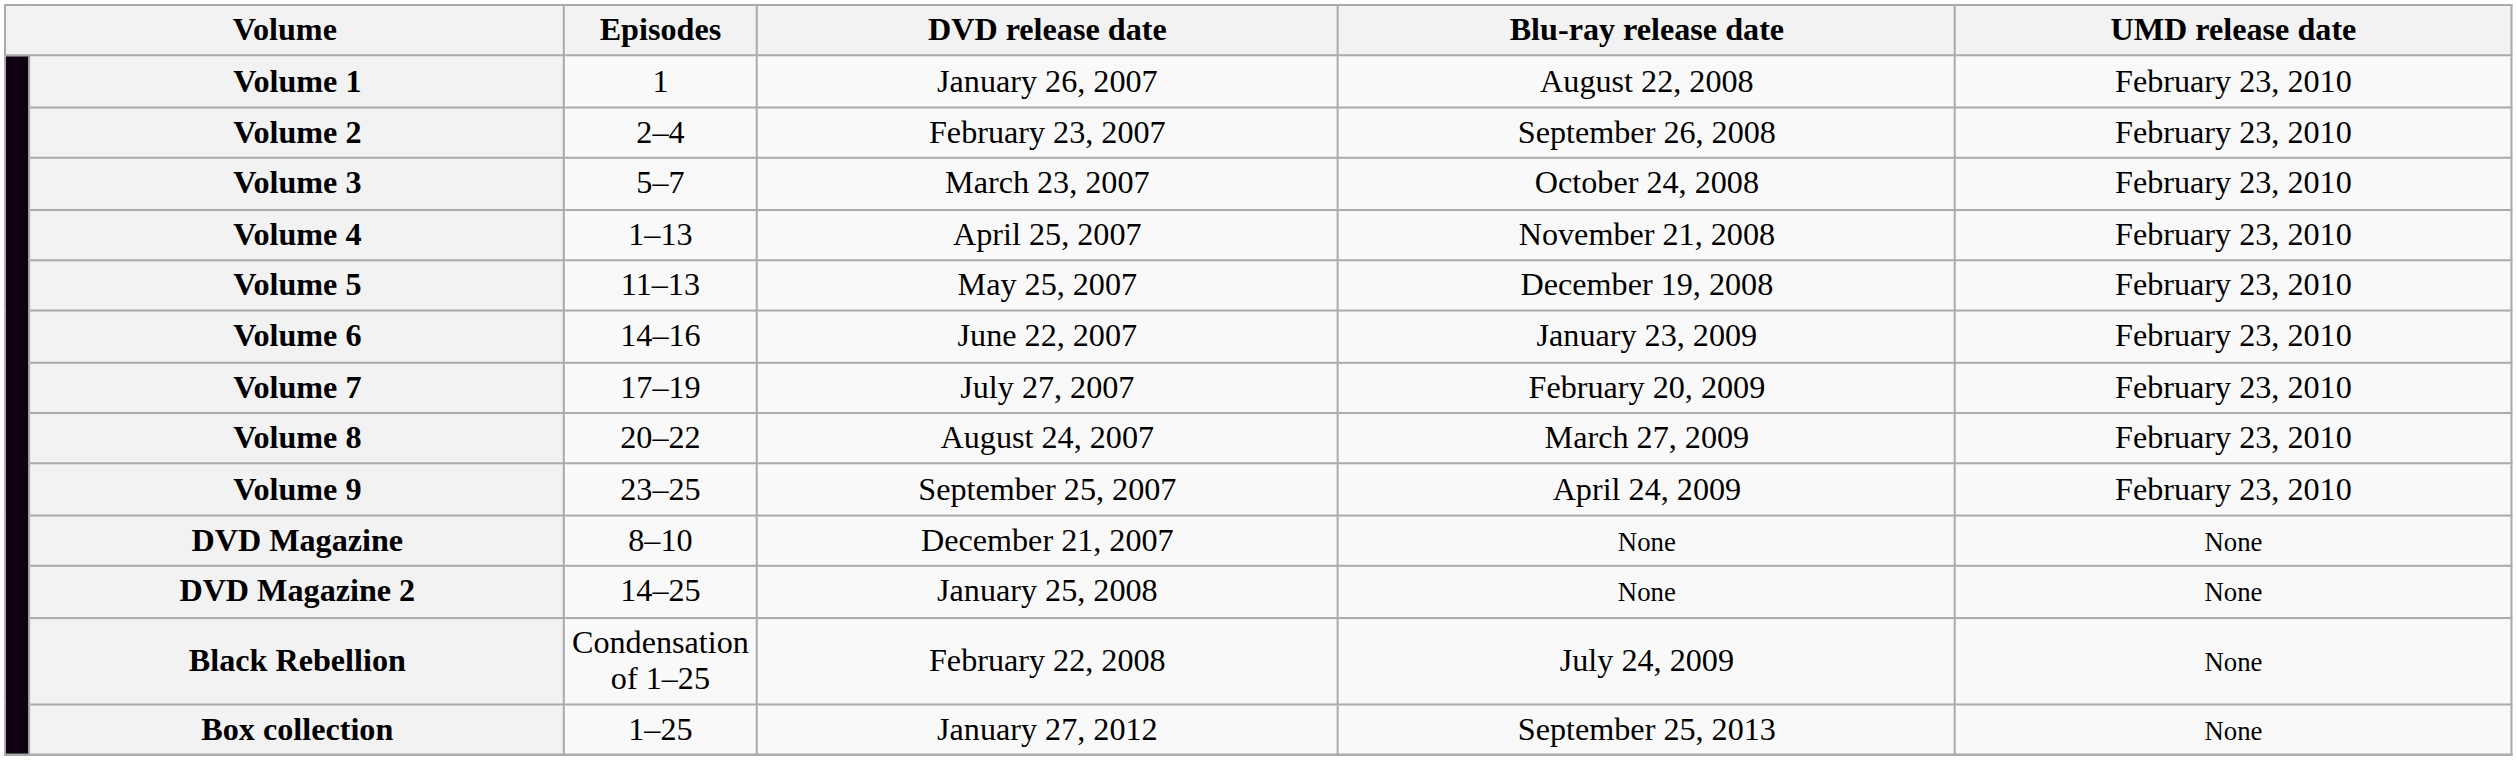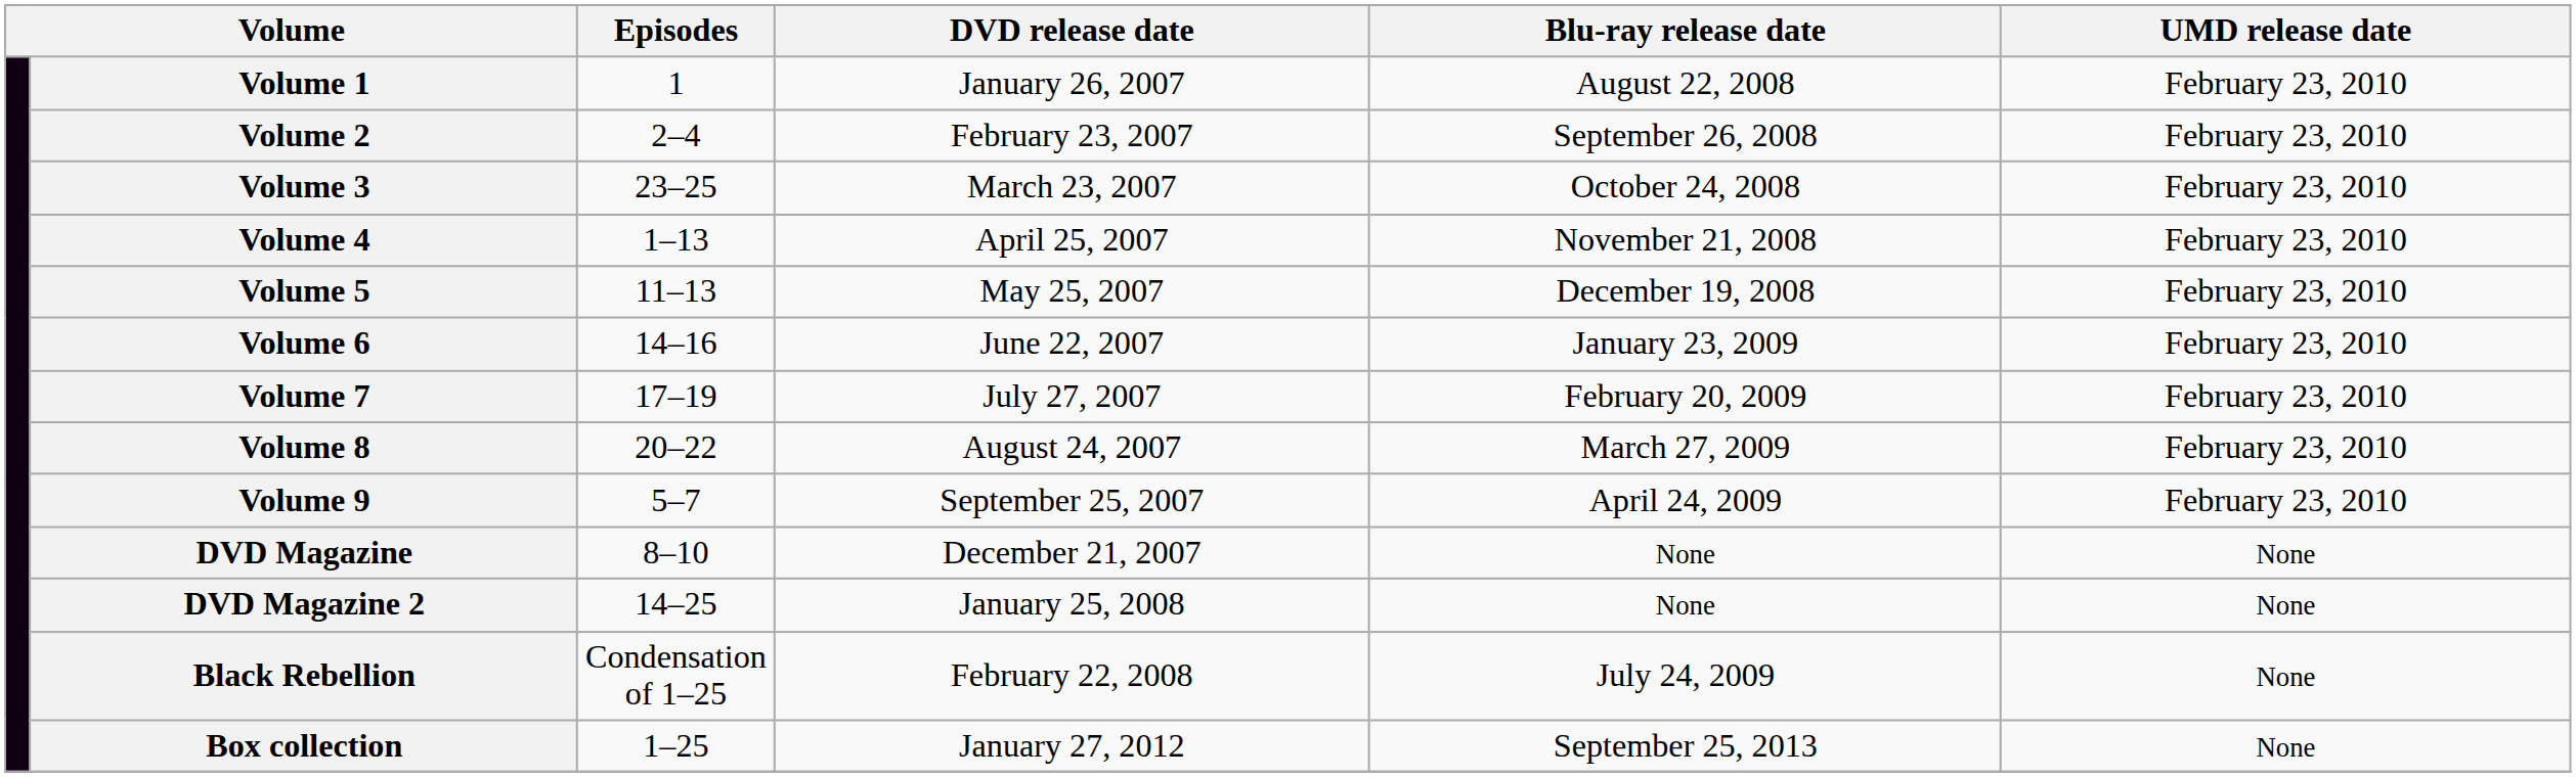Volume 3 | Episodes: 5–7 -> 23–25
Volume 9 | Episodes: 23–25 -> 5–7
